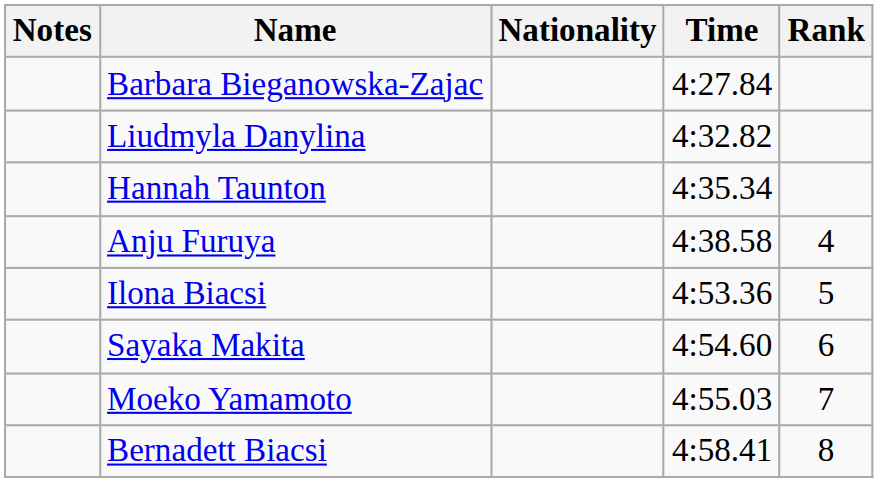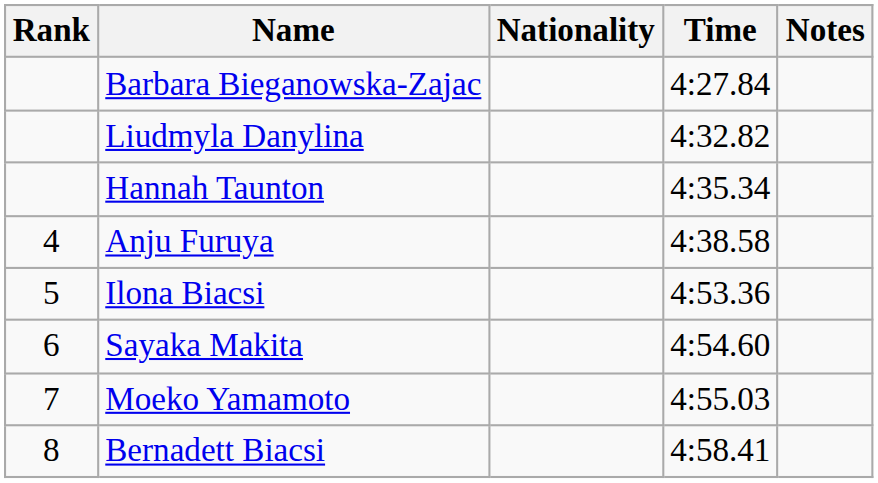columns swapped: Rank <-> Notes
